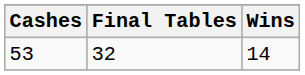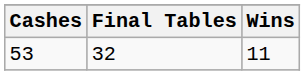53 | Wins: 14 -> 11
